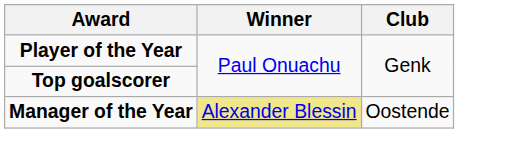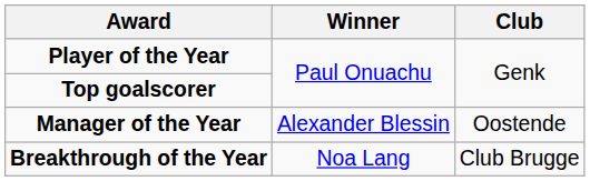Manager of the Year | Winner: khaki background -> no background
+ row: Breakthrough of the Year | Noa Lang | Club Brugge
